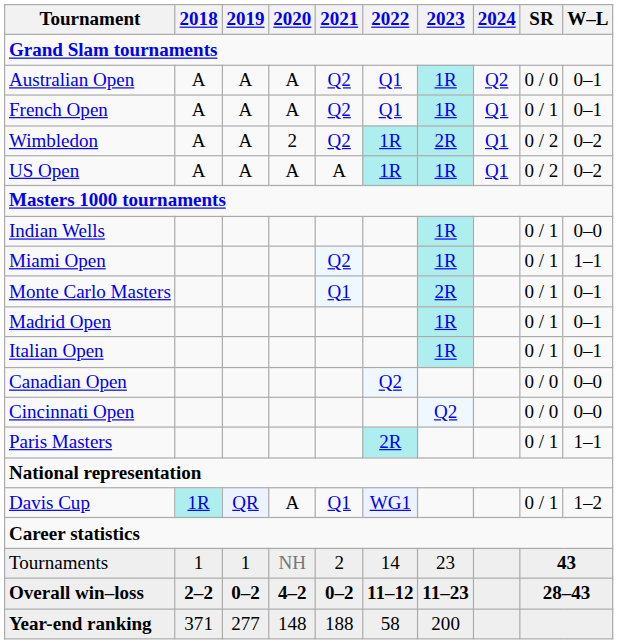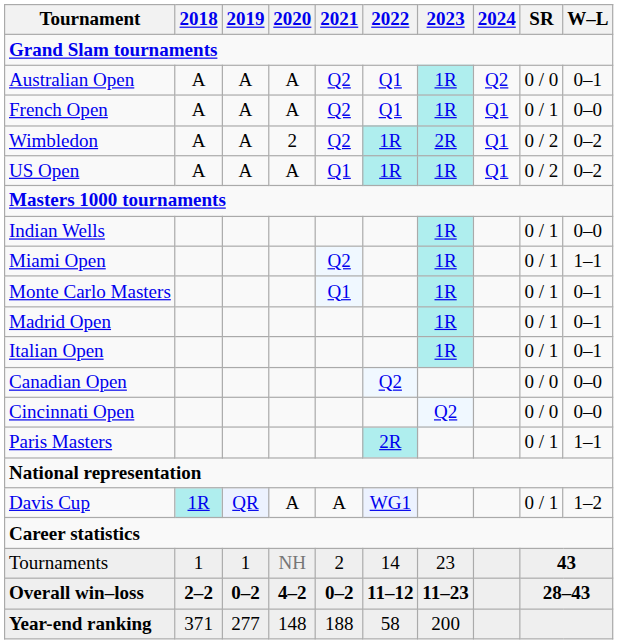French Open | W–L: 0–1 -> 0–0
US Open | 2021: A -> Q1
Monte Carlo Masters | 2023: 2R -> 1R
Davis Cup | 2021: Q1 -> A
